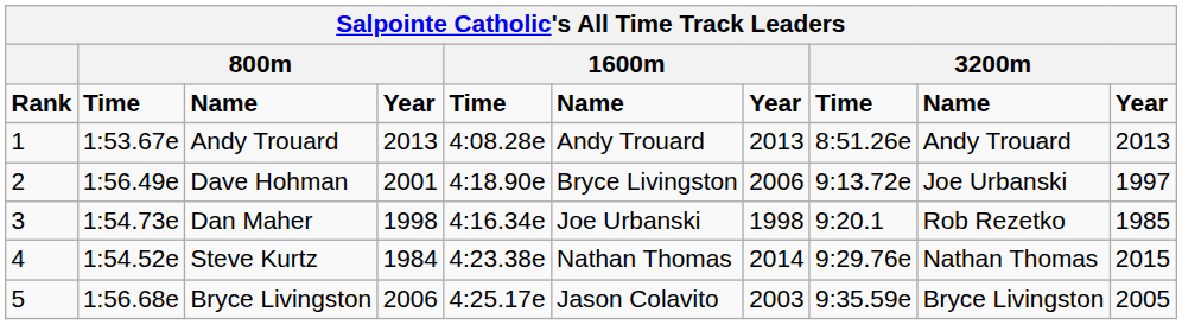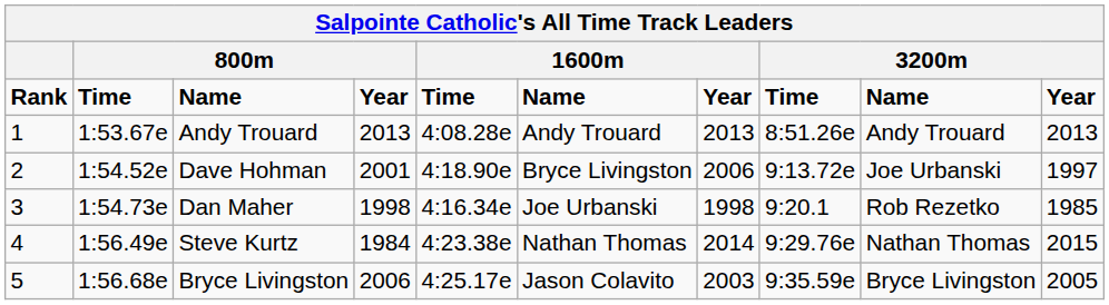Dave Hohman | column 2: 1:56.49e -> 1:54.52e
Steve Kurtz | column 2: 1:54.52e -> 1:56.49e
